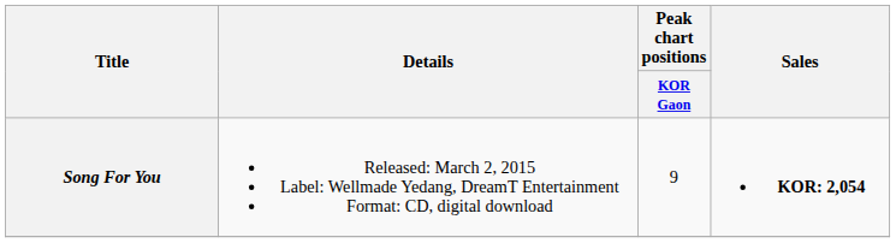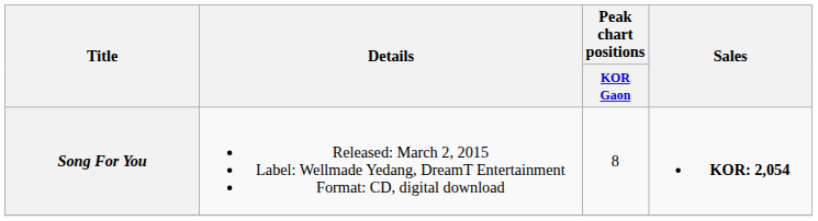Song For You | Peak chart positions / KOR Gaon: 9 -> 8
